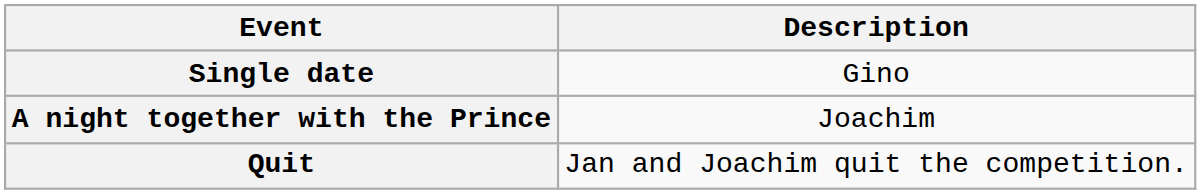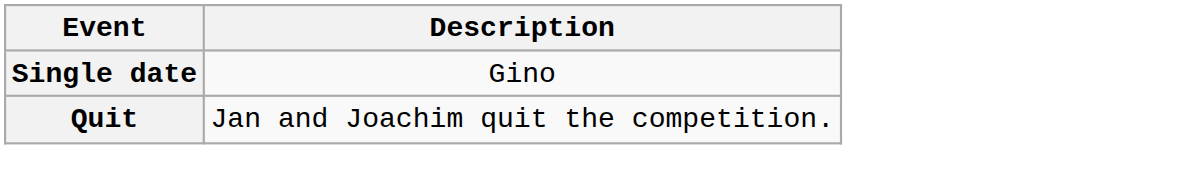- row: A night together with the Prince | Joachim
